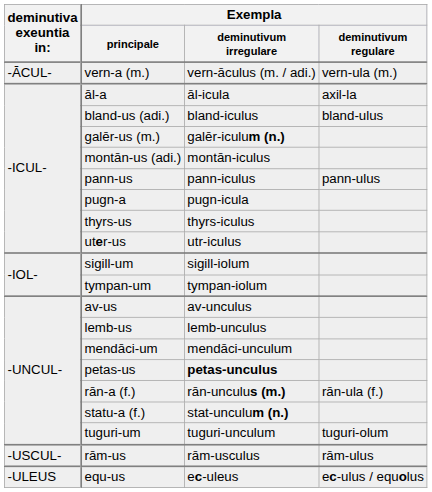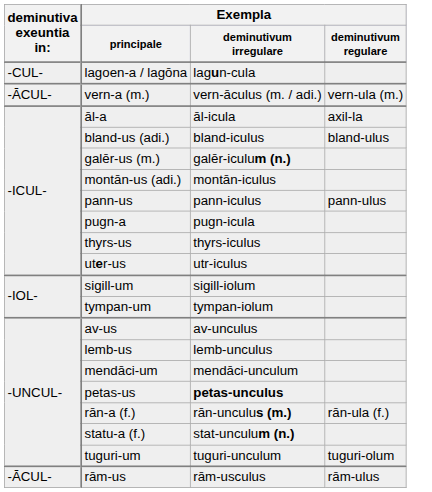+ row: -CUL- | lagoen-a / lagōna | lagun-cula
rām-us | deminutiva exeuntia in:: -USCUL- -> -ĀCUL-
- row: -ULEUS | equ-us | ec-uleus | ec-ulus / equolus
